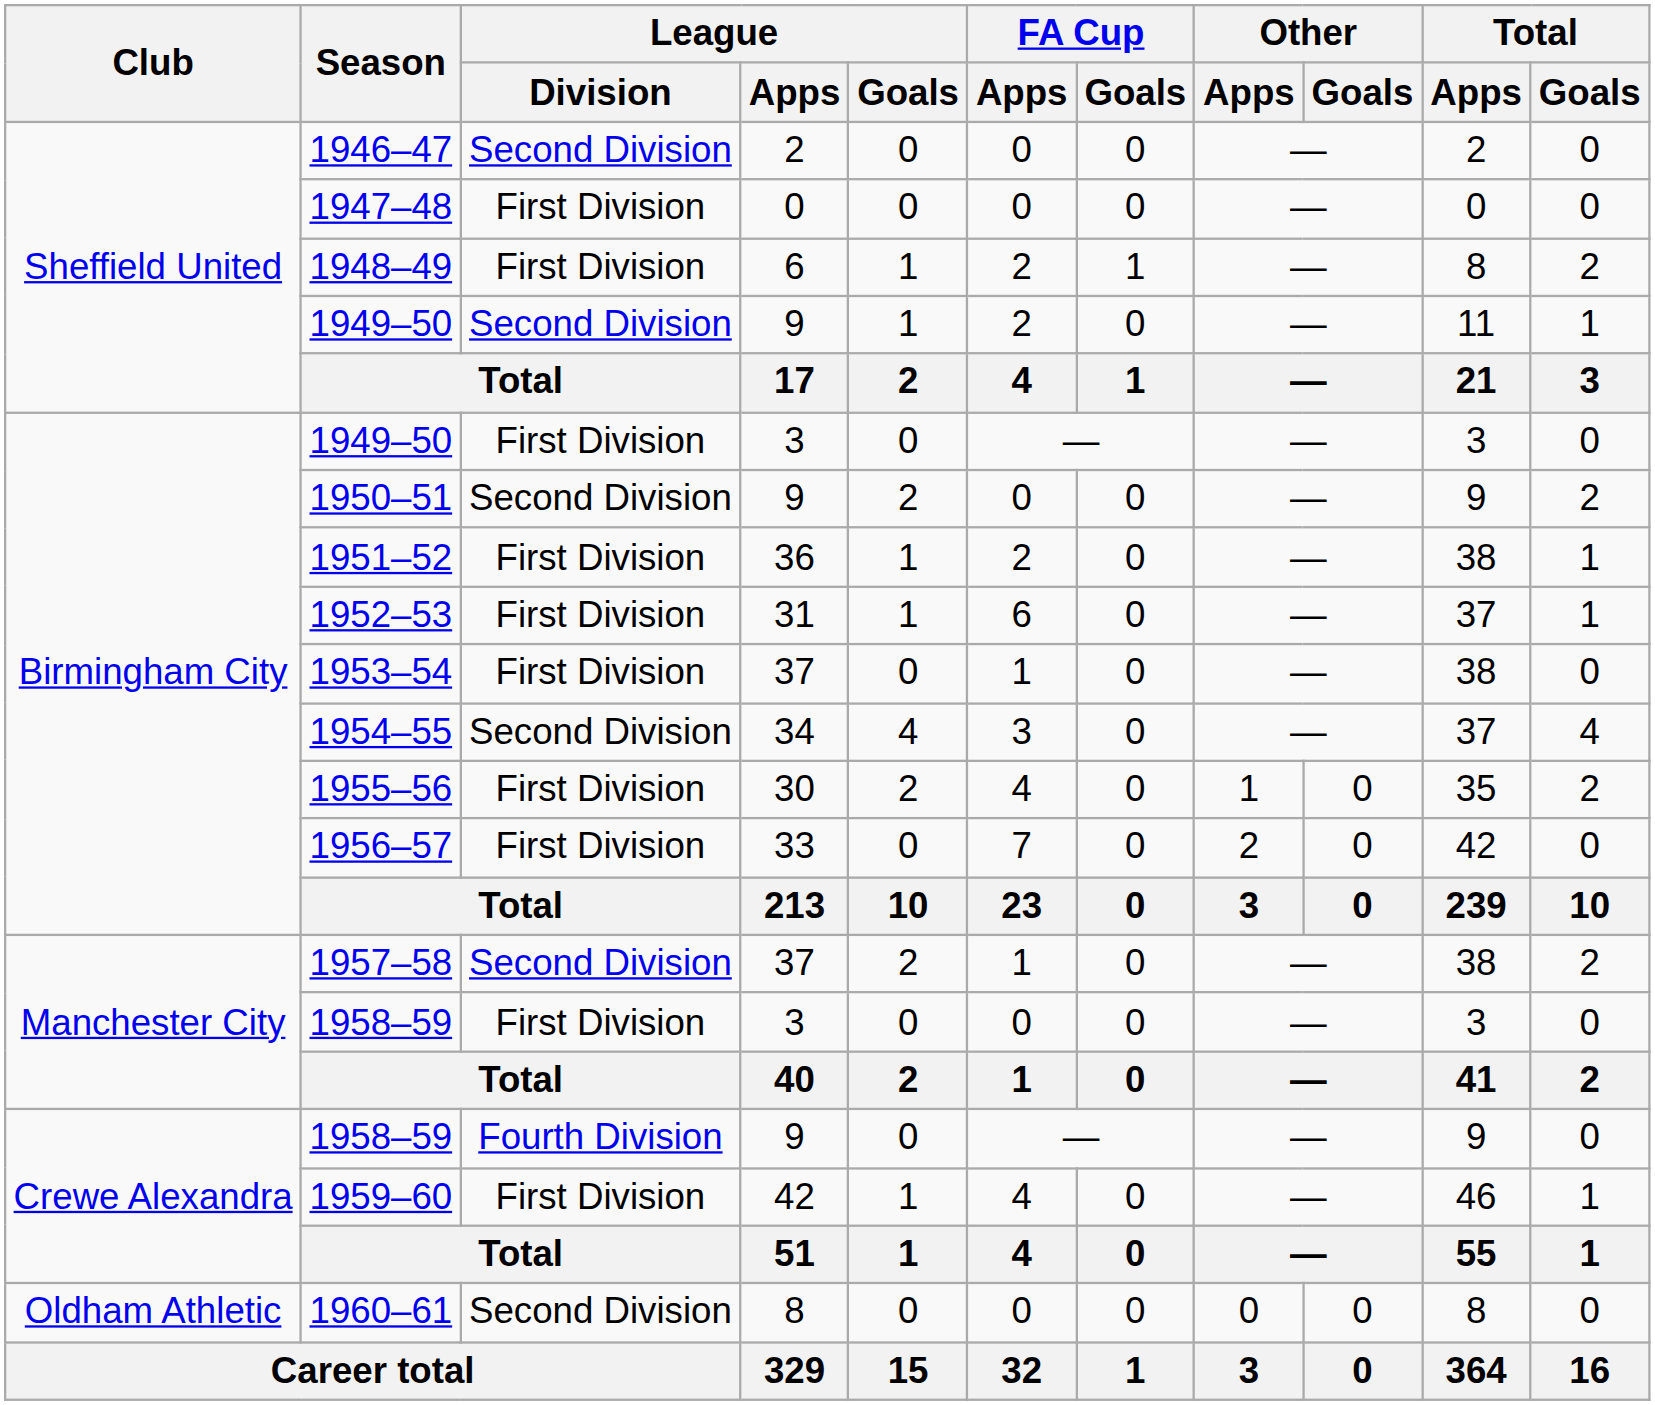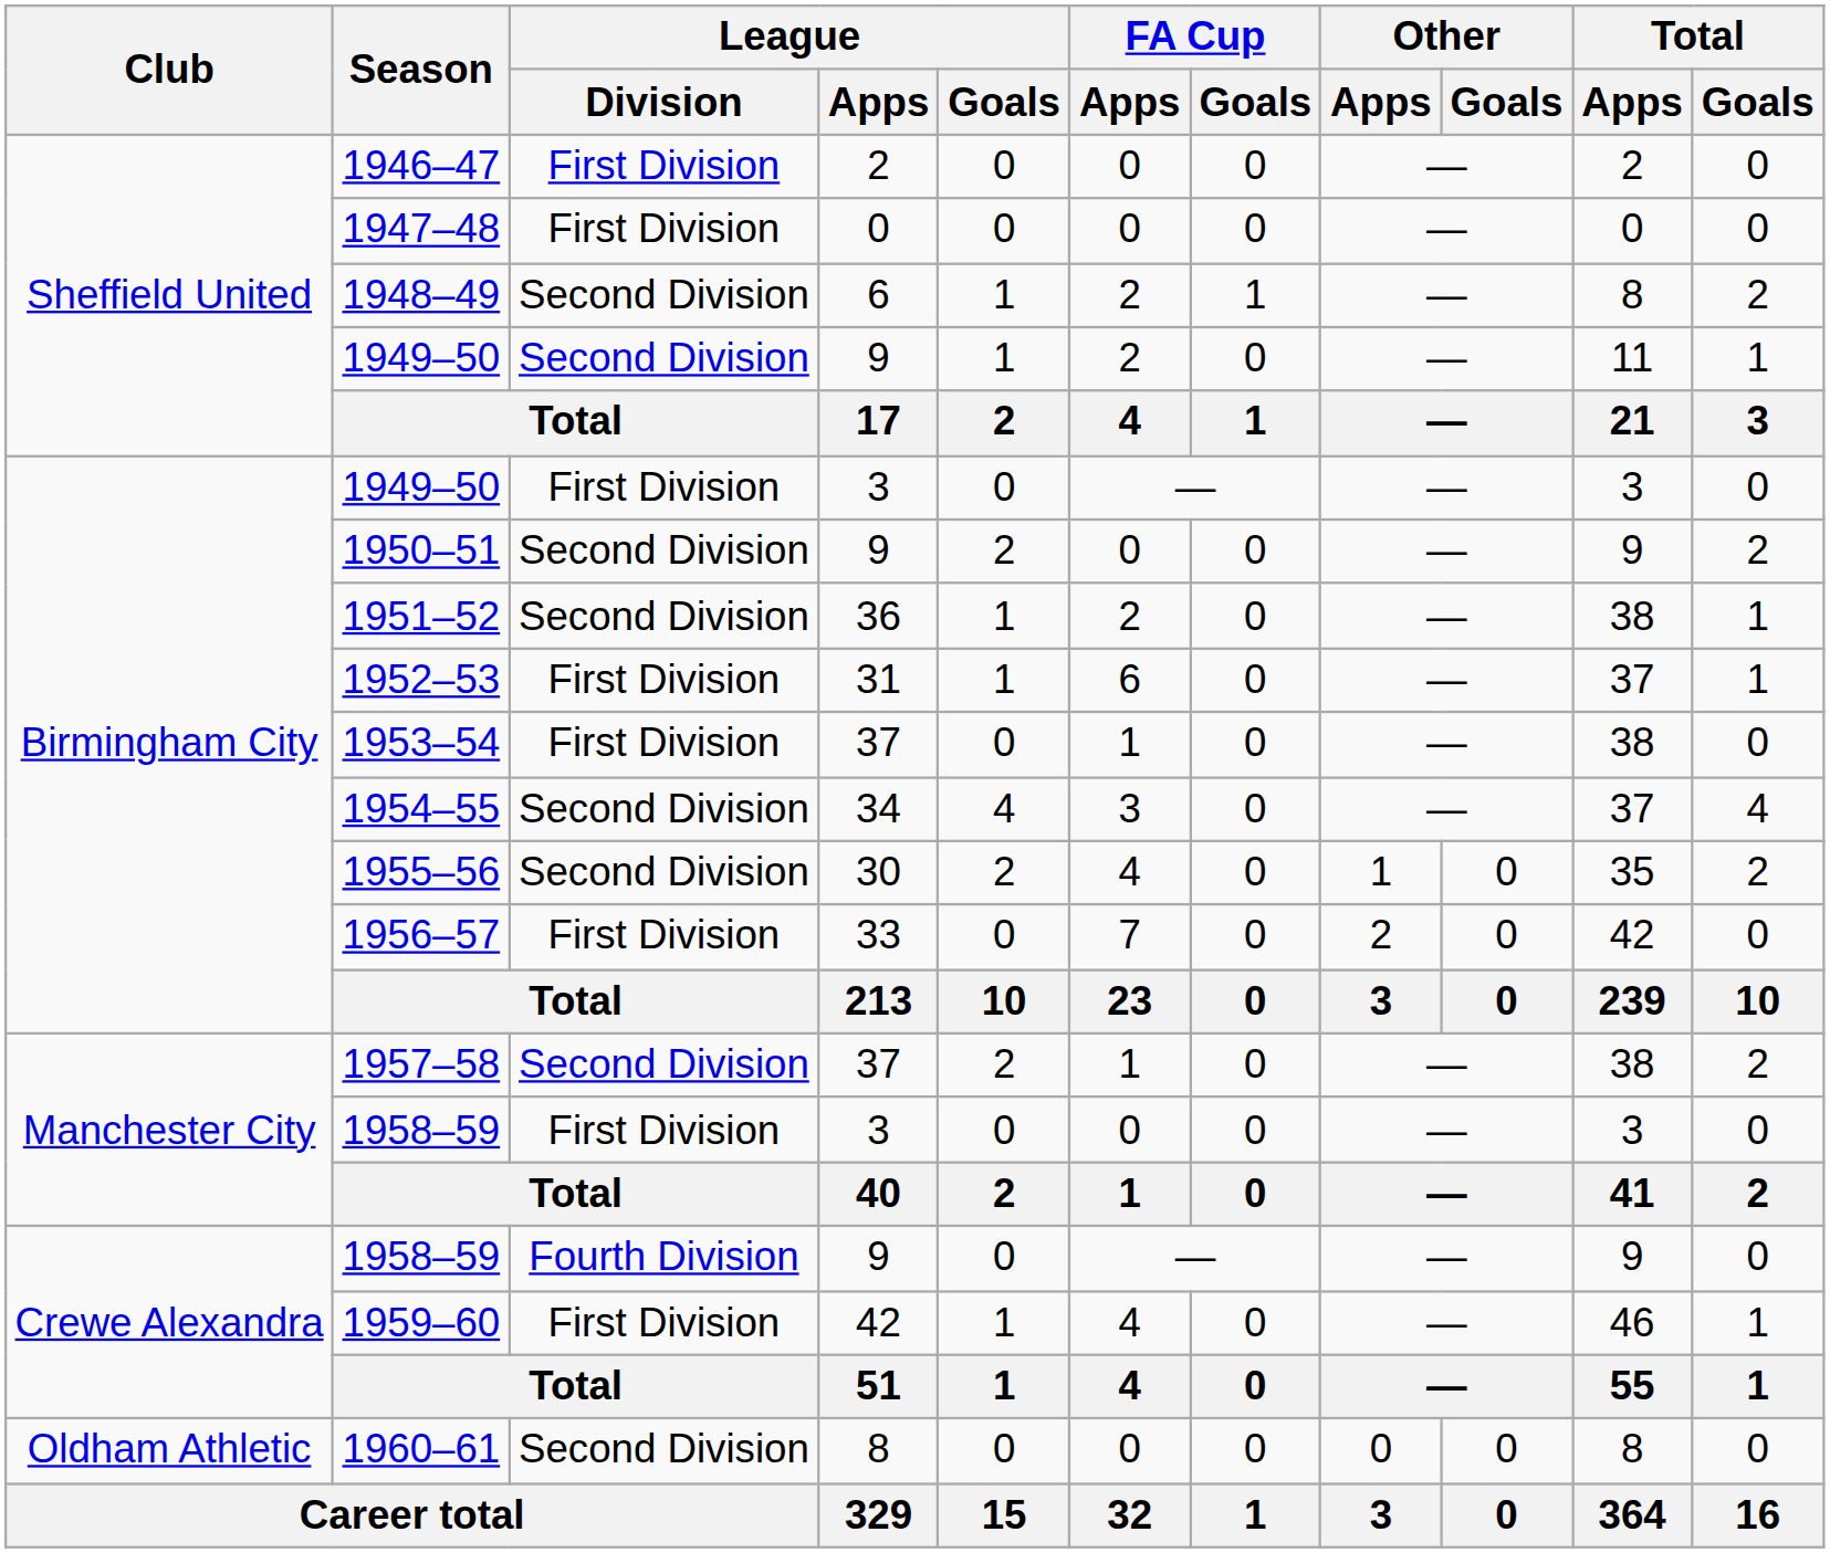1946–47 | League / Division: Second Division -> First Division
1948–49 | League / Division: First Division -> Second Division
1951–52 | League / Division: First Division -> Second Division
1955–56 | League / Division: First Division -> Second Division
